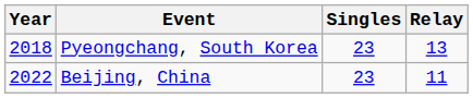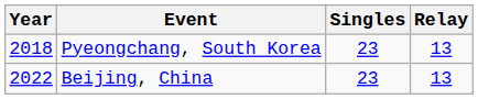Beijing, China | Relay: 11 -> 13
